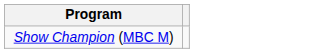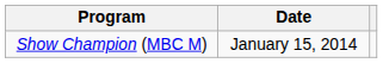+ column: Date | January 15, 2014
